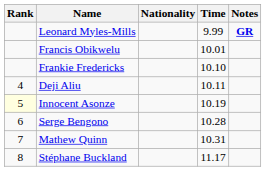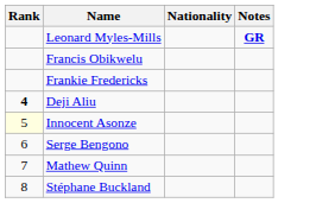- column: Time | 9.99 | 10.01 | 10.10 | 10.11 | 10.19 | 10.28 | 10.31 | 11.17
Deji Aliu | Rank: normal -> bold
